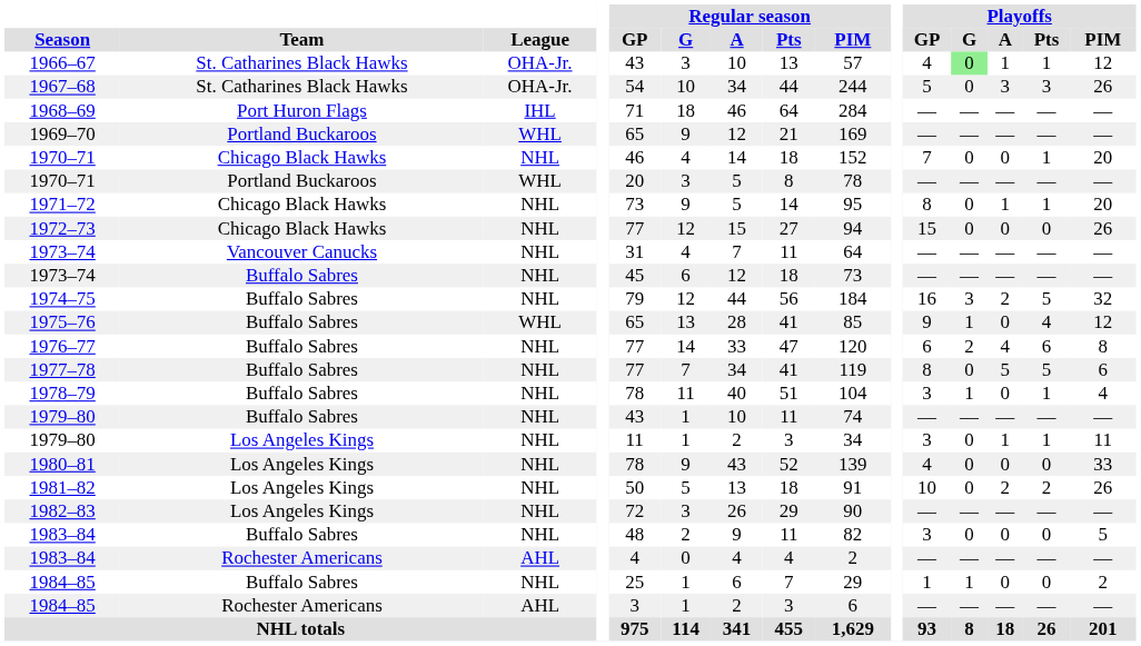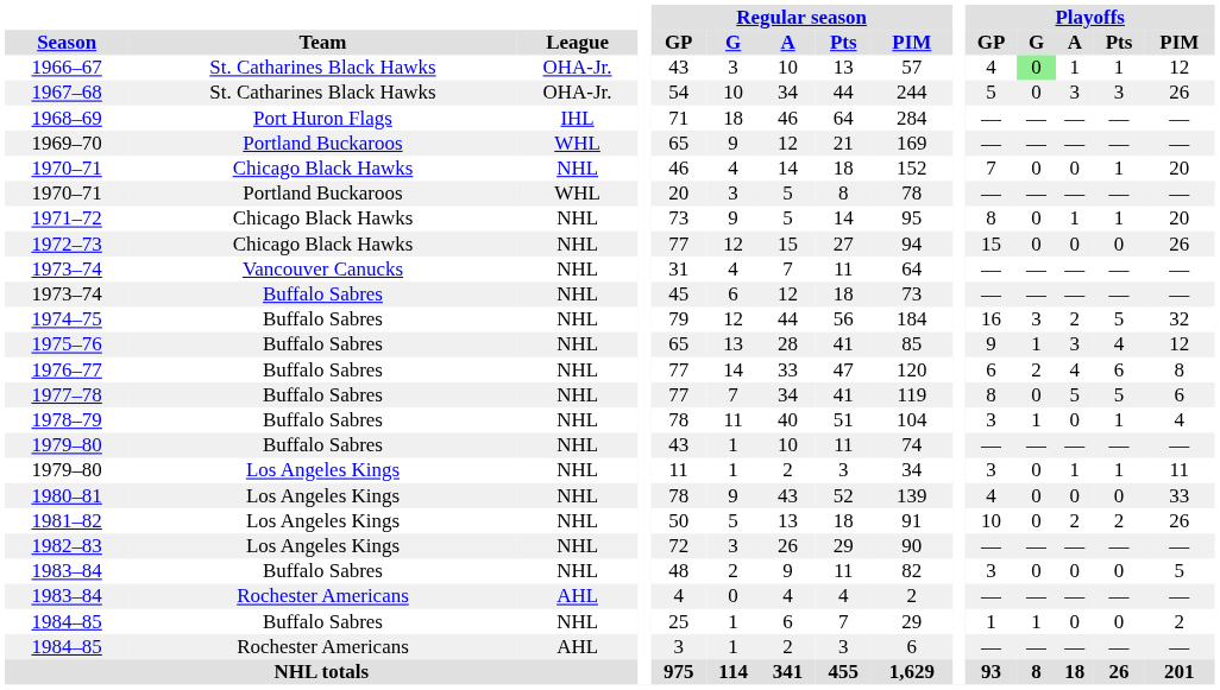1975–76 | League: WHL -> NHL
1975–76 | Playoffs / A: 0 -> 3
